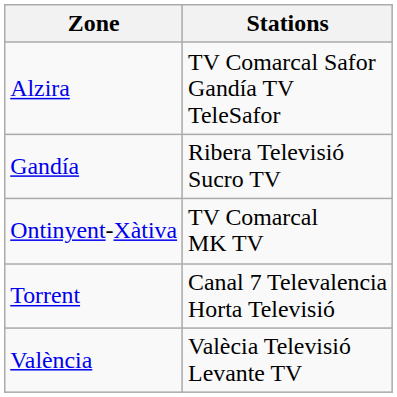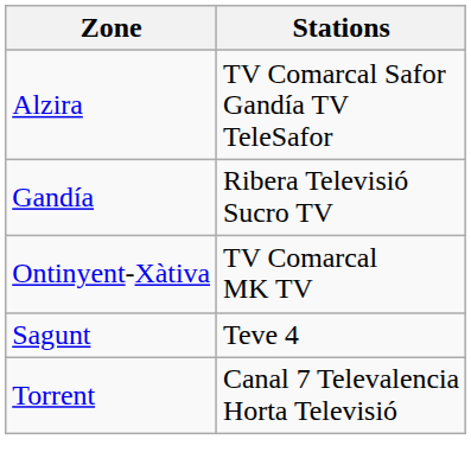+ row: Sagunt | Teve 4
- row: València | Valècia Televisió Levante TV
